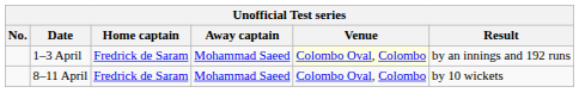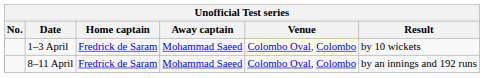1–3 April | Result: by an innings and 192 runs -> by 10 wickets
8–11 April | Result: by 10 wickets -> by an innings and 192 runs
